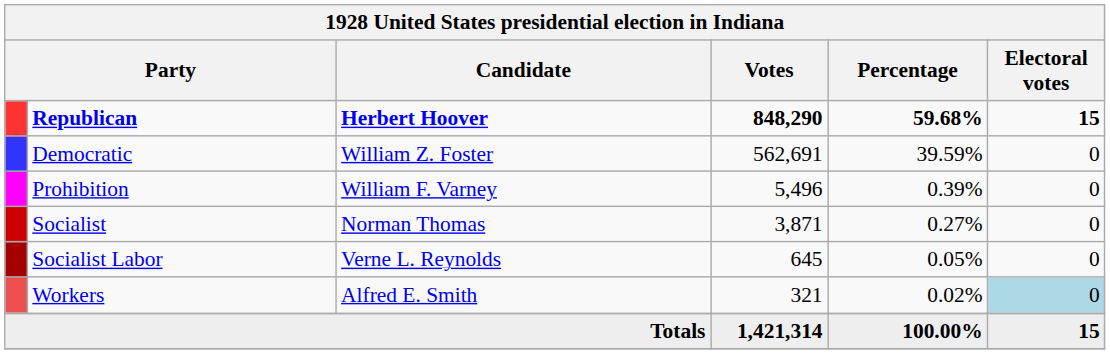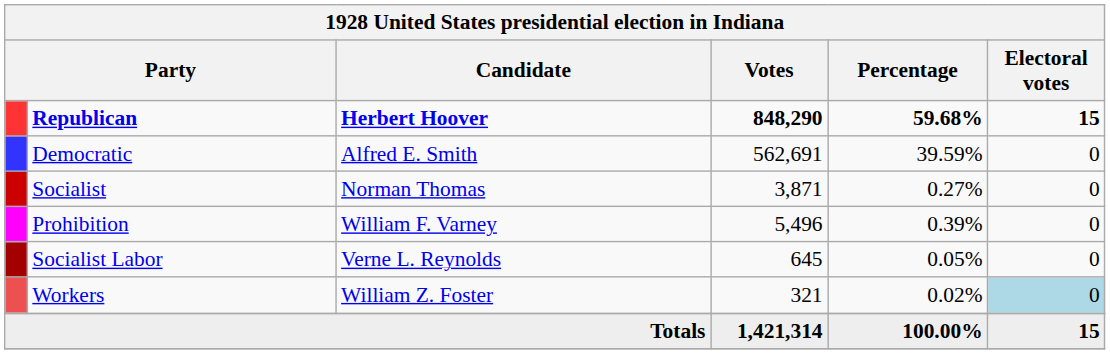Democratic | Candidate: William Z. Foster -> Alfred E. Smith
rows swapped: Prohibition <-> Socialist
Workers | Candidate: Alfred E. Smith -> William Z. Foster
